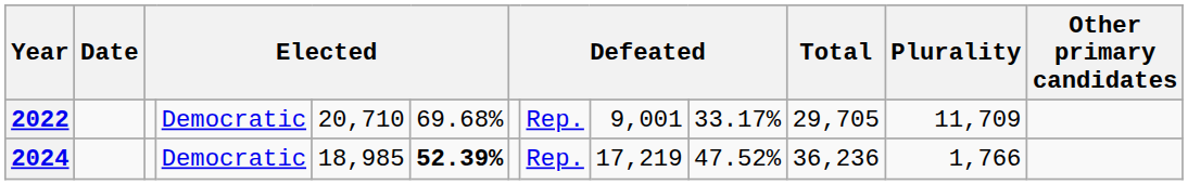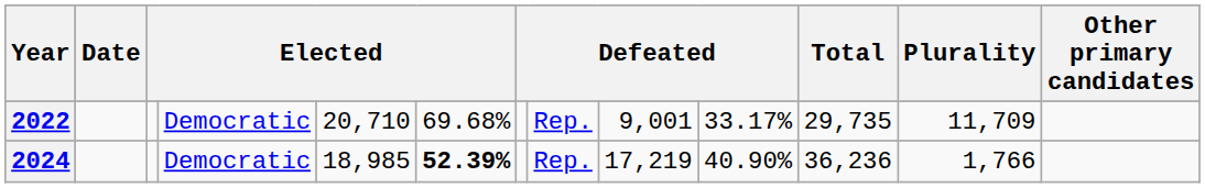2022 | Total: 29,705 -> 29,735
2024 | column 10: 47.52% -> 40.90%
